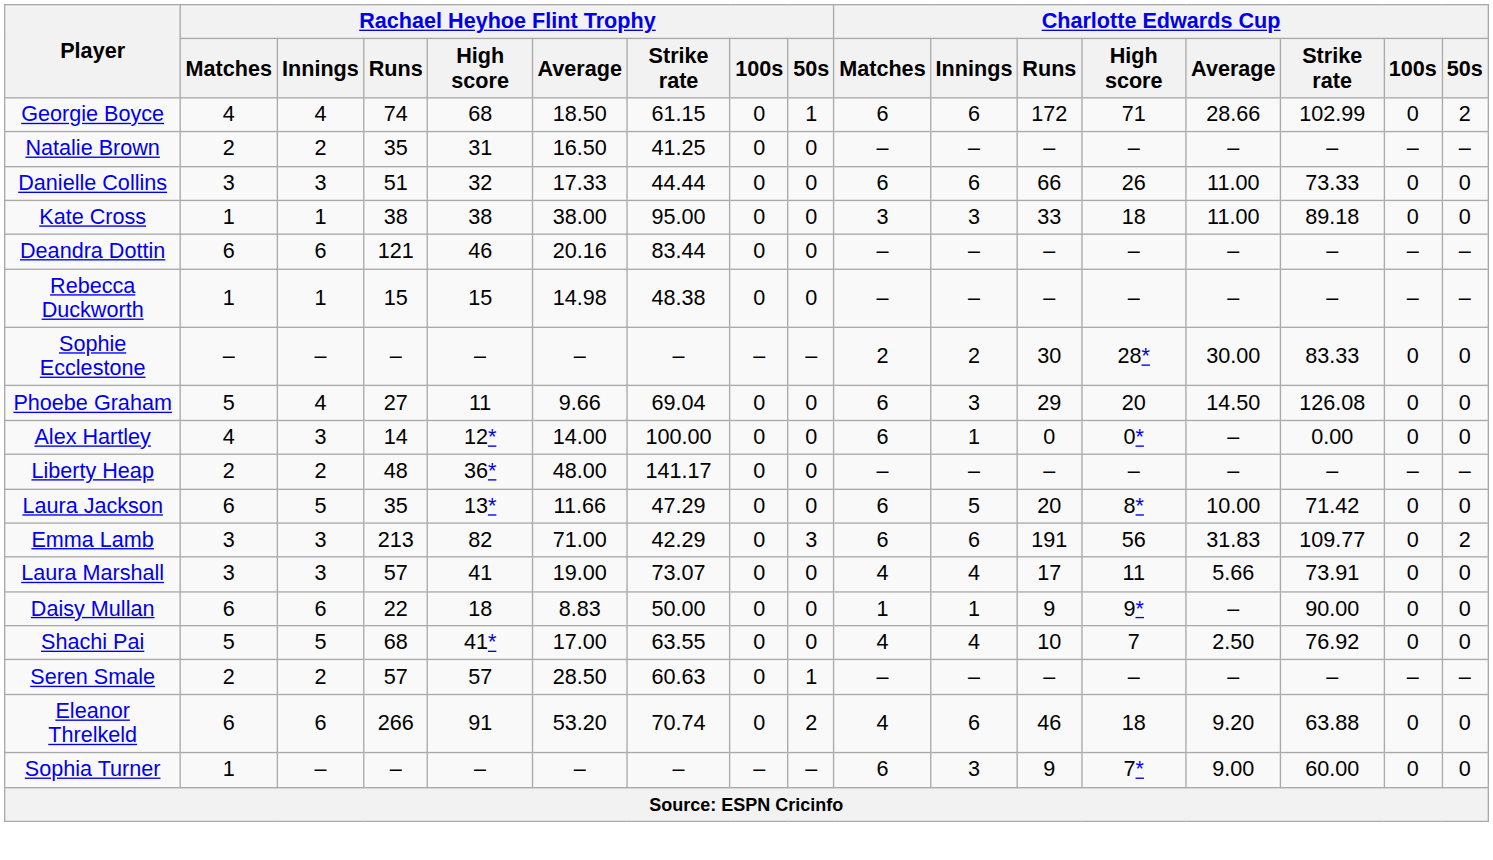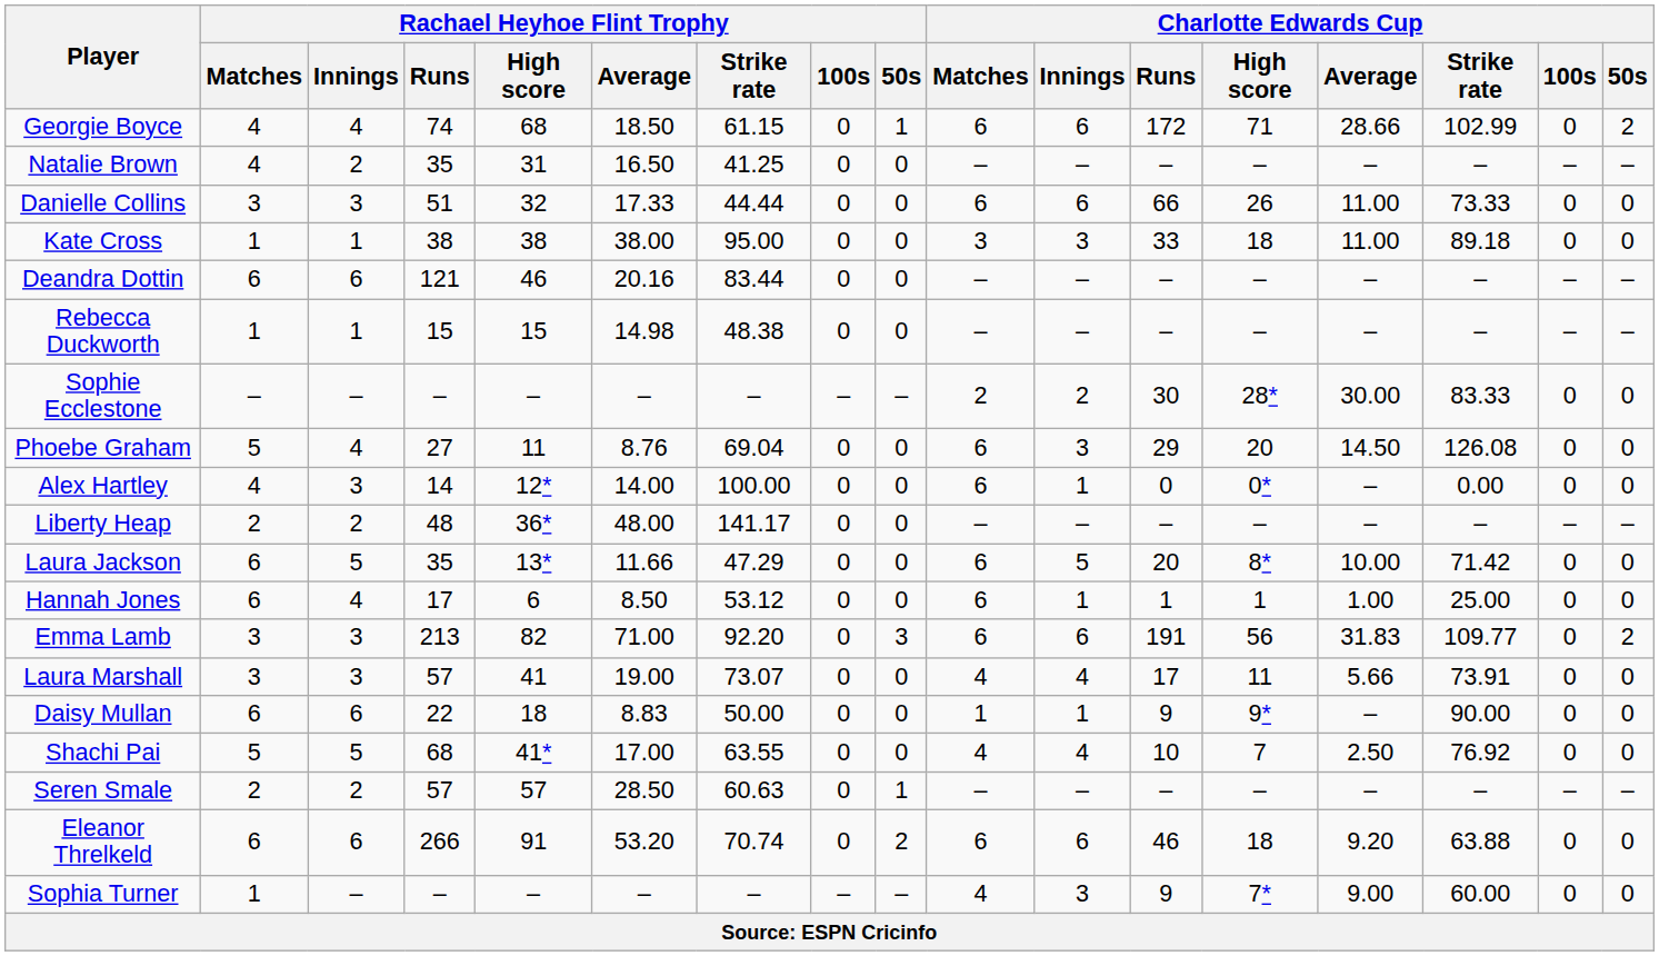Natalie Brown | Rachael Heyhoe Flint Trophy / Matches: 2 -> 4
Phoebe Graham | Rachael Heyhoe Flint Trophy / Average: 9.66 -> 8.76
+ row: Hannah Jones | 6 | 4 | 17 | 6 | 8.50 | 53.12 | 0 | 0 | 6 | 1 | 1 | 1 | 1.00 | 25.00 | 0 | 0
Emma Lamb | Rachael Heyhoe Flint Trophy / Strike rate: 42.29 -> 92.20
Eleanor Threlkeld | Charlotte Edwards Cup / Matches: 4 -> 6
Sophia Turner | Charlotte Edwards Cup / Matches: 6 -> 4
